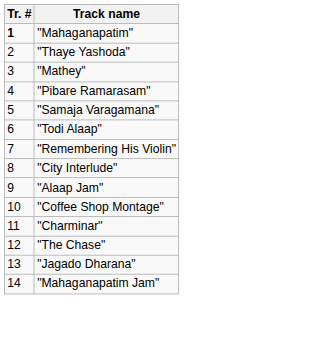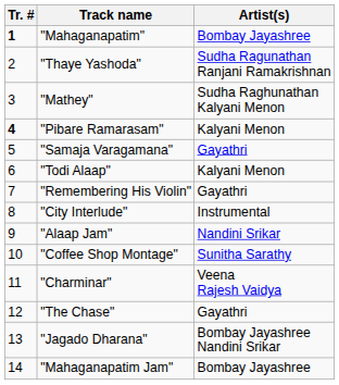+ column: Artist(s) | Bombay Jayashree | Sudha Ragunathan Ranjani Ramakrishnan | Sudha Raghunathan Kalyani Menon | Kalyani Menon | Gayathri | Kalyani Menon | Gayathri | Instrumental | Nandini Srikar | Sunitha Sarathy | Veena Rajesh Vaidya | Gayathri | Bombay Jayashree Nandini Srikar | Bombay Jayashree
"Pibare Ramarasam" | Tr. #: normal -> bold
